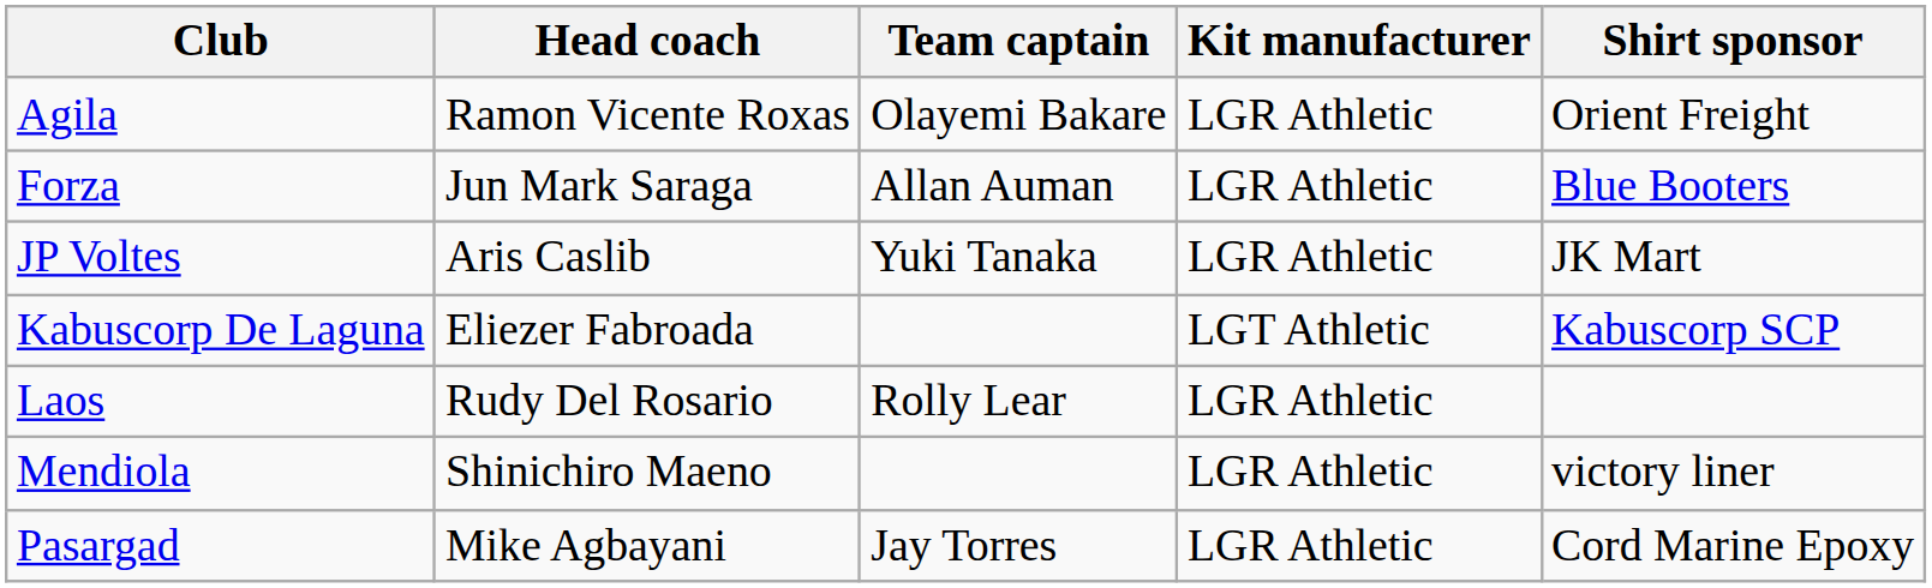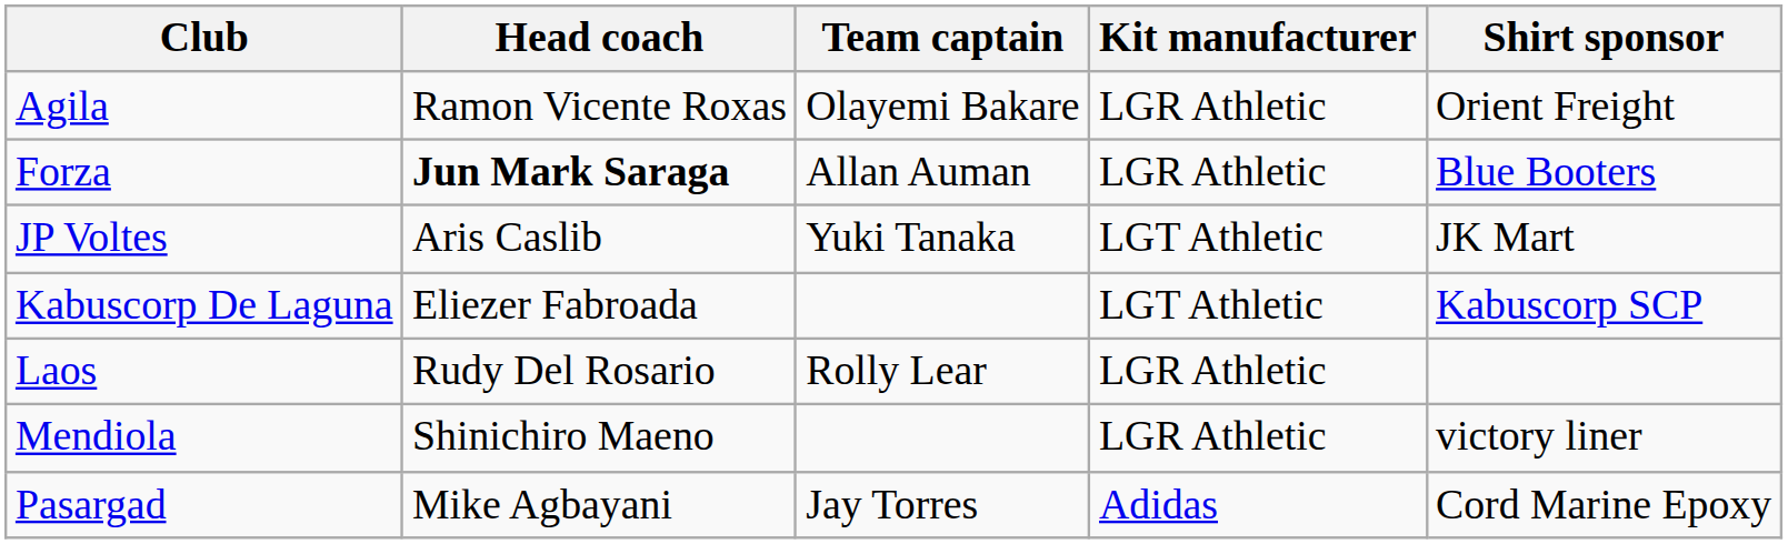Forza | Head coach: normal -> bold
JP Voltes | Kit manufacturer: LGR Athletic -> LGT Athletic
Pasargad | Kit manufacturer: LGR Athletic -> Adidas
